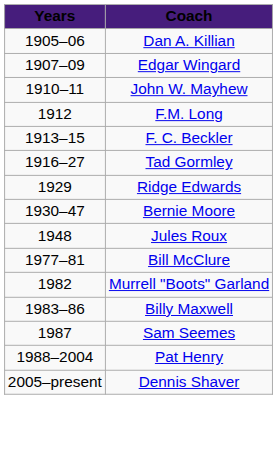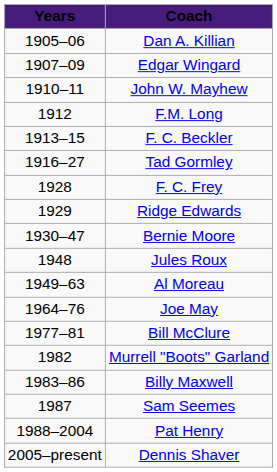+ row: 1928 | F. C. Frey
+ row: 1949–63 | Al Moreau
+ row: 1964–76 | Joe May
